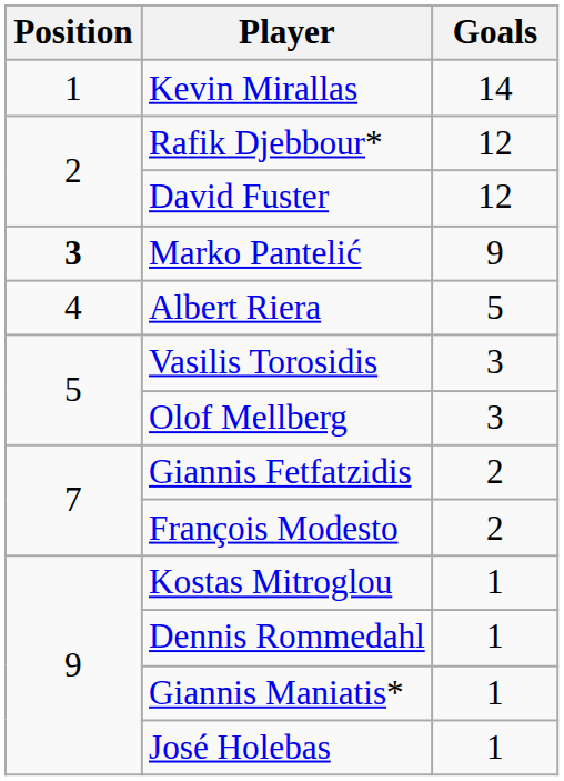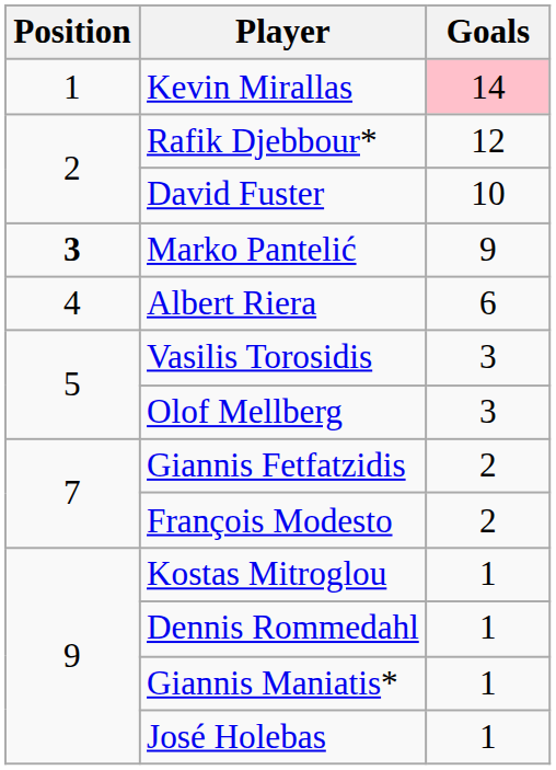Kevin Mirallas | Goals: no background -> pink background
David Fuster | Goals: 12 -> 10
Albert Riera | Goals: 5 -> 6
